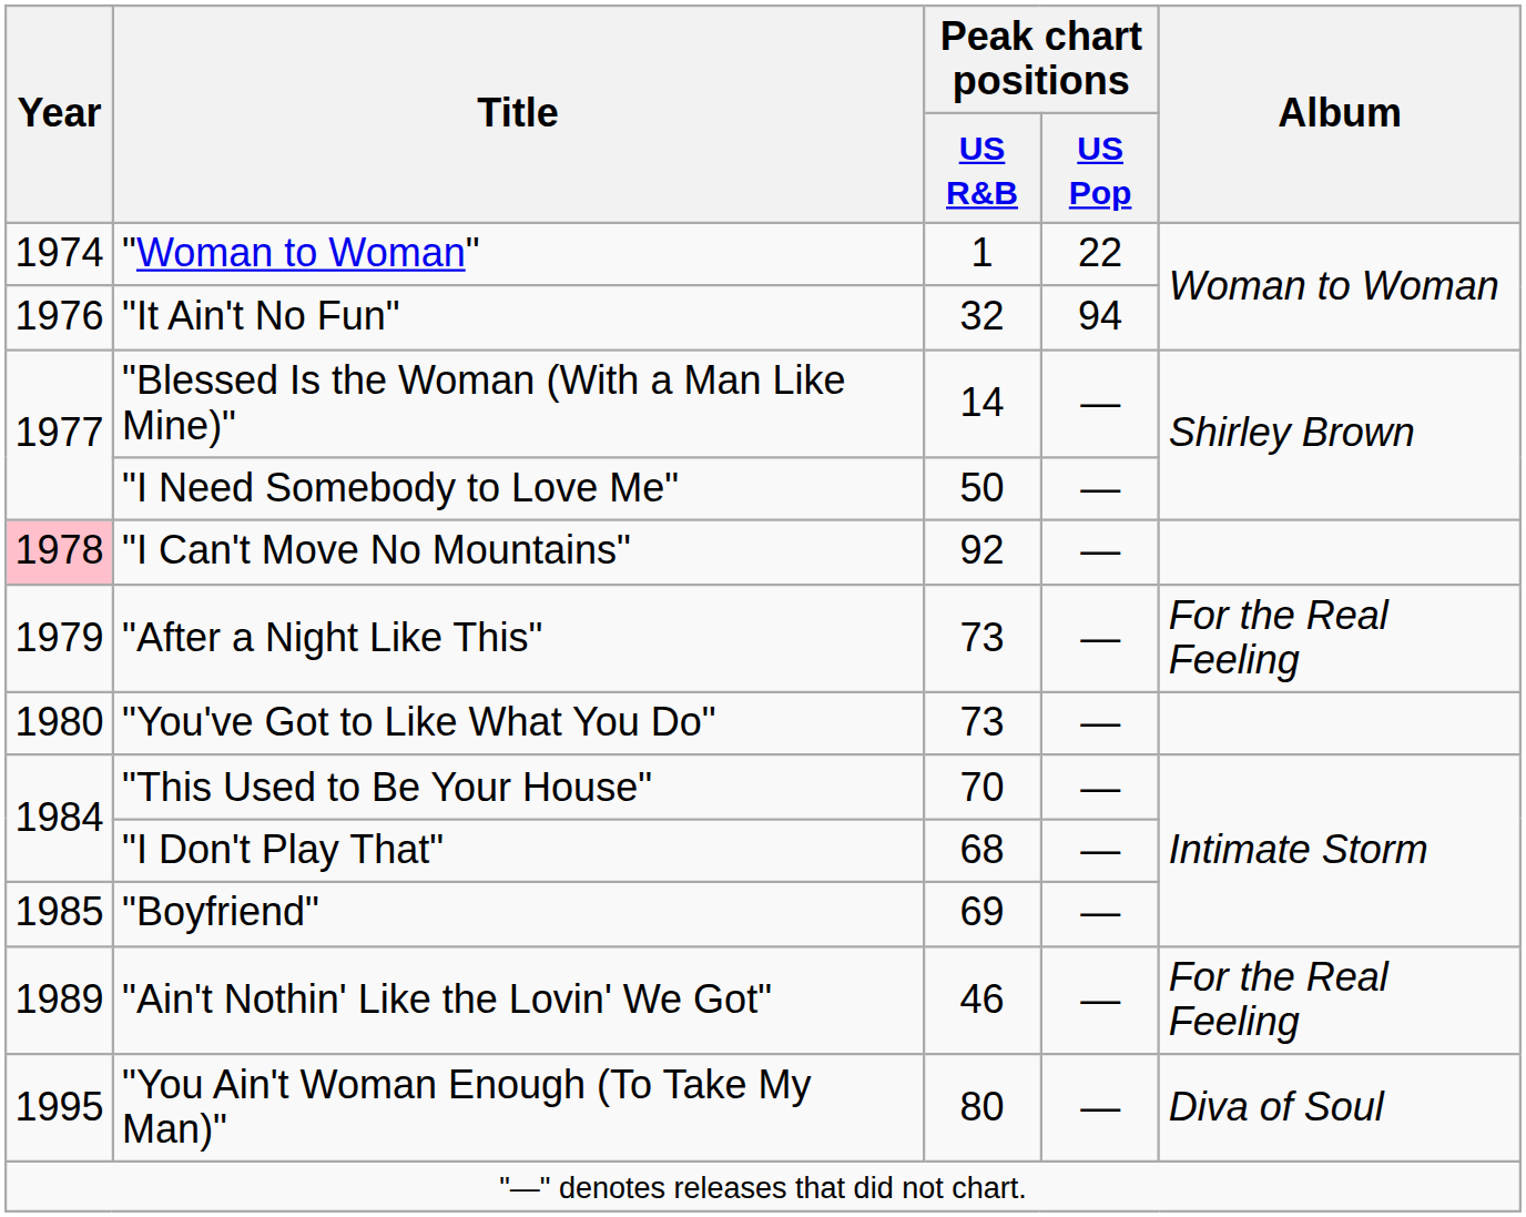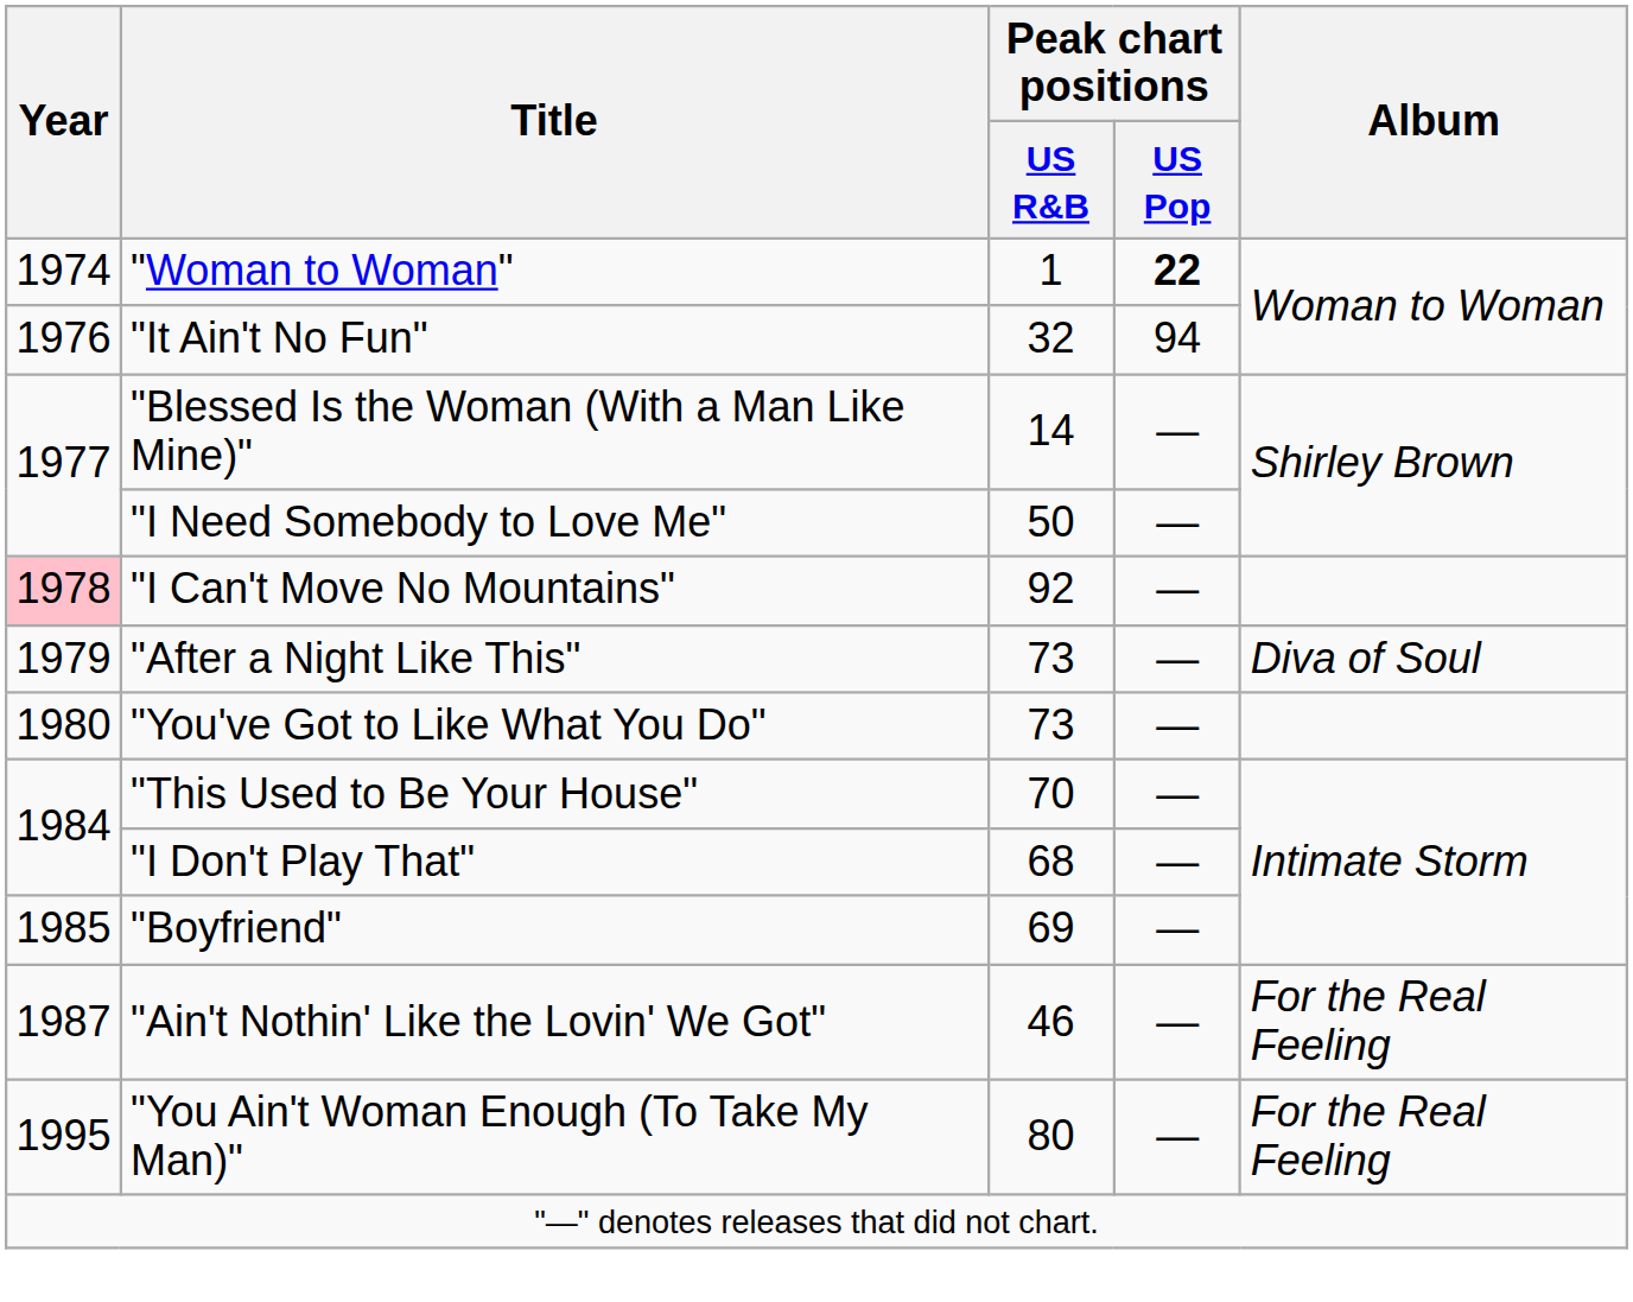"Woman to Woman" | Peak chart positions / US Pop: normal -> bold
"After a Night Like This" | Album: For the Real Feeling -> Diva of Soul
"Ain't Nothin' Like the Lovin' We Got" | Year: 1989 -> 1987
"You Ain't Woman Enough (To Take My Man)" | Album: Diva of Soul -> For the Real Feeling
